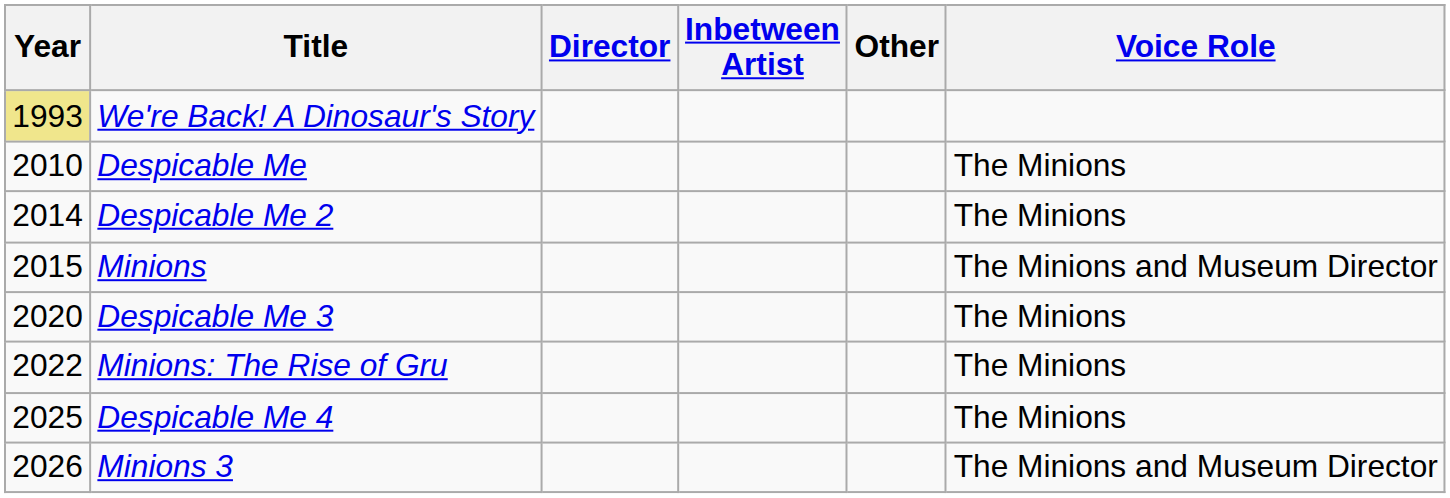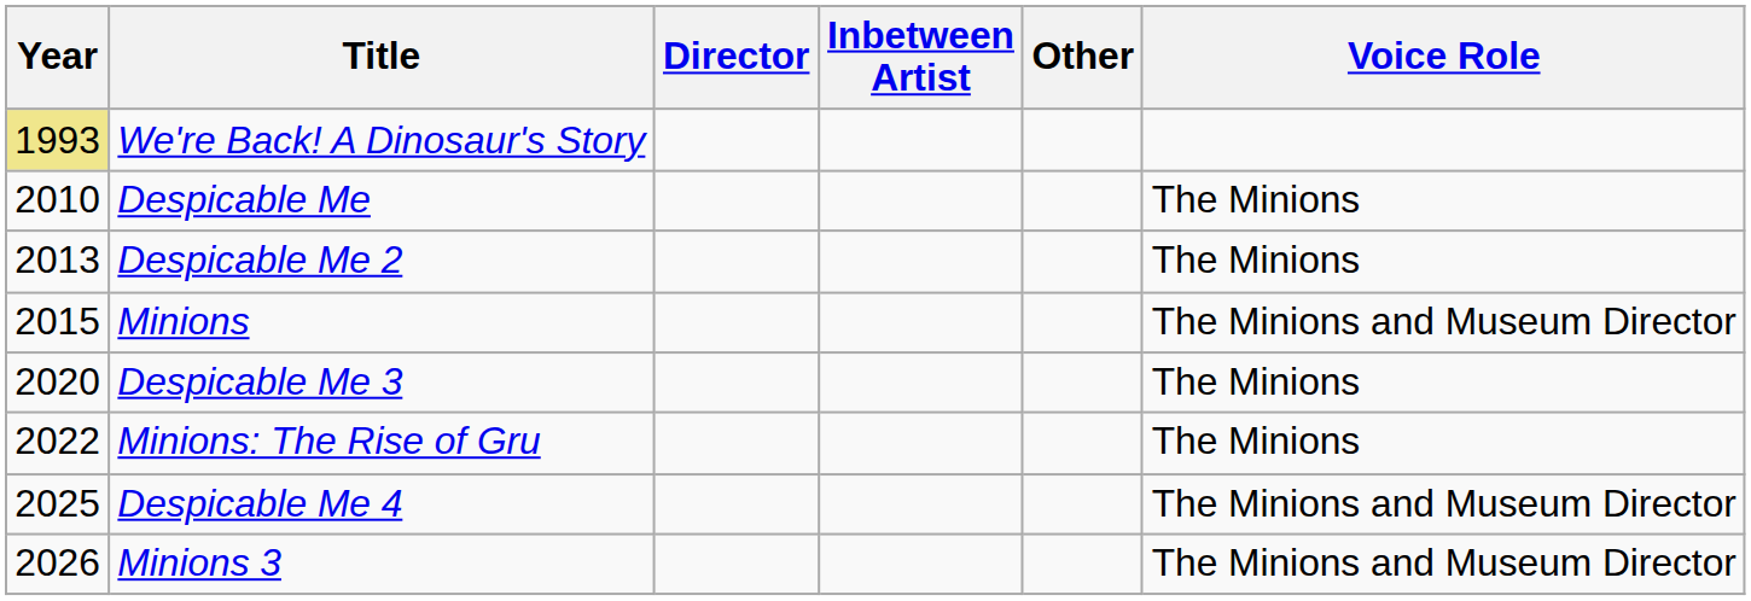Despicable Me 2 | Year: 2014 -> 2013
Despicable Me 4 | Voice Role: The Minions -> The Minions and Museum Director
